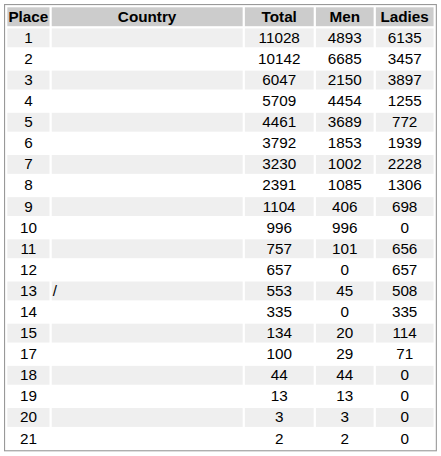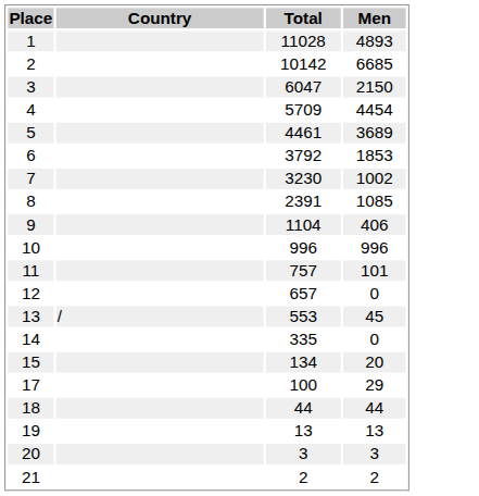- column: Ladies | 6135 | 3457 | 3897 | 1255 | 772 | 1939 | 2228 | 1306 | 698 | 0 | 656 | 657 | 508 | 335 | 114 | 71 | 0 | 0 | 0 | 0
